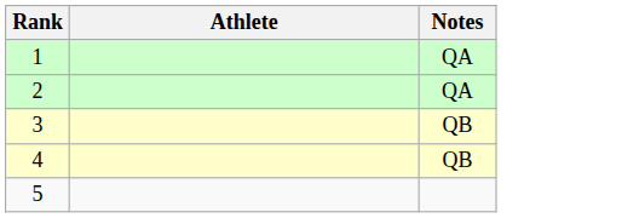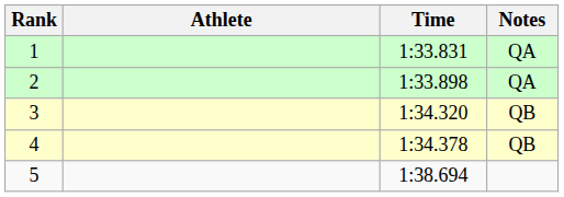+ column: Time | 1:33.831 | 1:33.898 | 1:34.320 | 1:34.378 | 1:38.694
